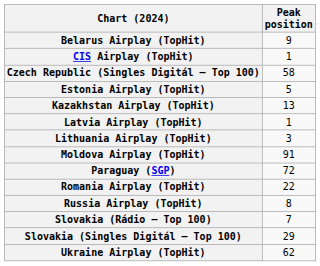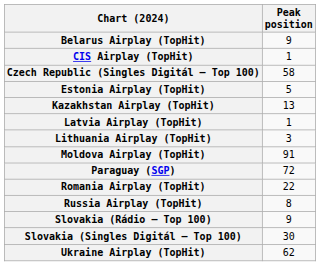Slovakia (Rádio – Top 100) | Peak position: 7 -> 9
Slovakia (Singles Digitál – Top 100) | Peak position: 29 -> 30
